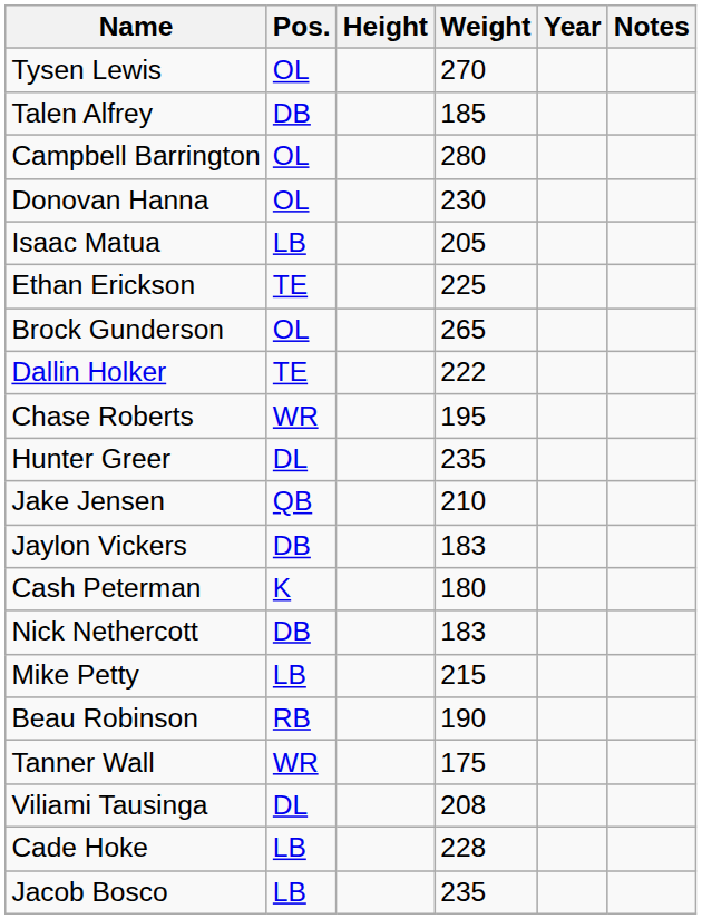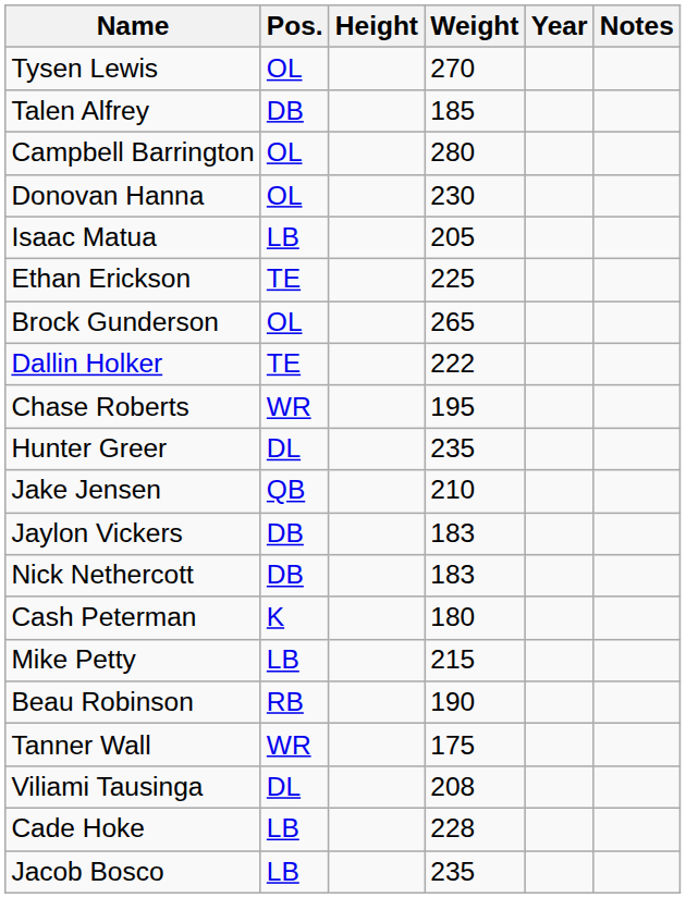rows swapped: Nick Nethercott <-> Cash Peterman
